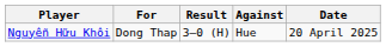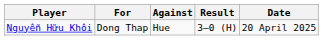columns swapped: Against <-> Result
